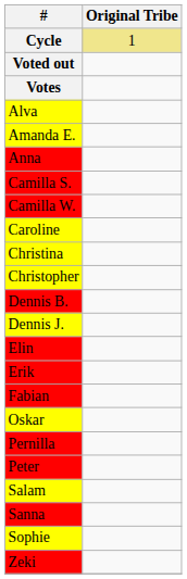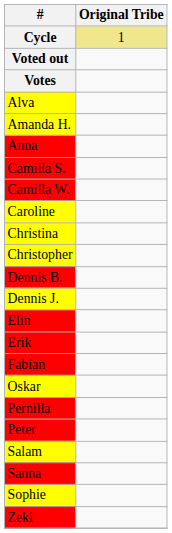- row: Amanda E.
+ row: Amanda H.
